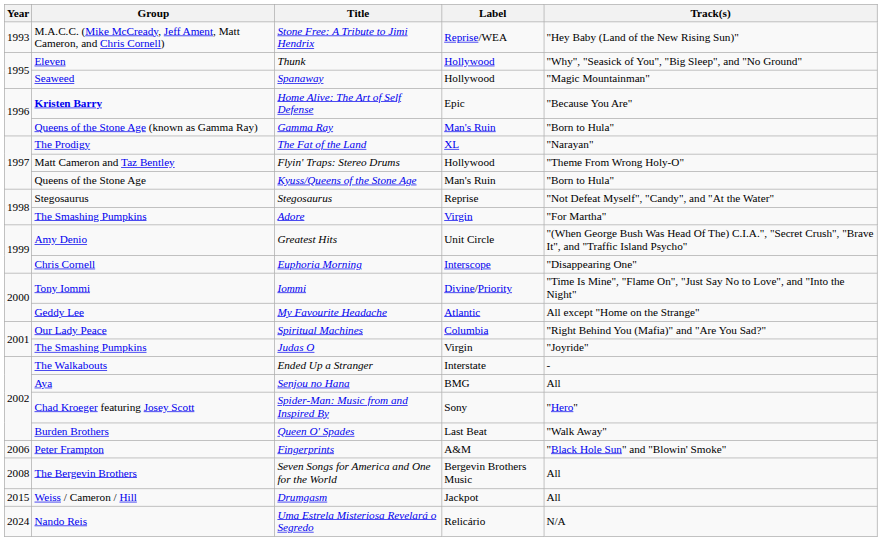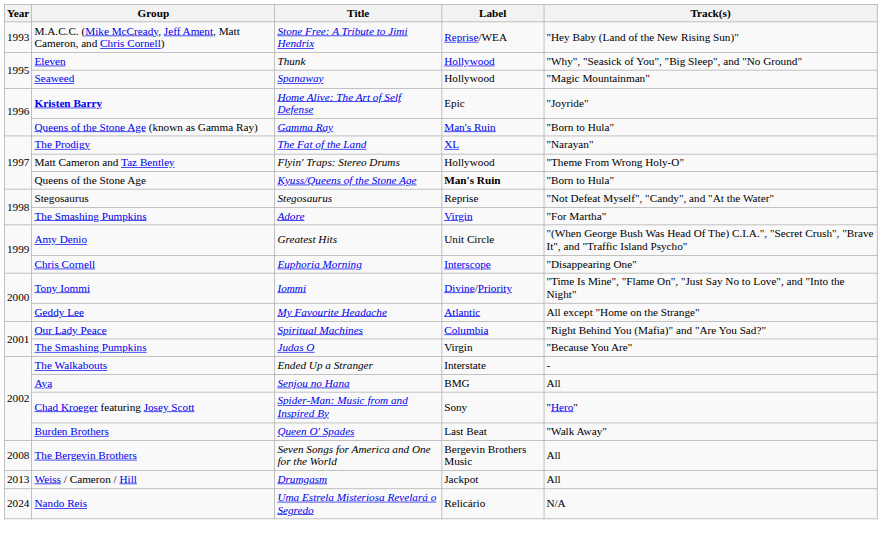Home Alive: The Art of Self Defense | Track(s): "Because You Are" -> "Joyride"
Kyuss/Queens of the Stone Age | Label: normal -> bold
Judas O | Track(s): "Joyride" -> "Because You Are"
- row: 2006 | Peter Frampton | Fingerprints | A&M | "Black Hole Sun" and "Blowin' Smoke"
Drumgasm | Year: 2015 -> 2013
